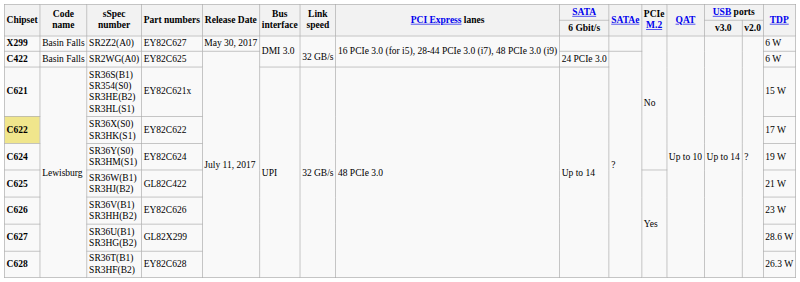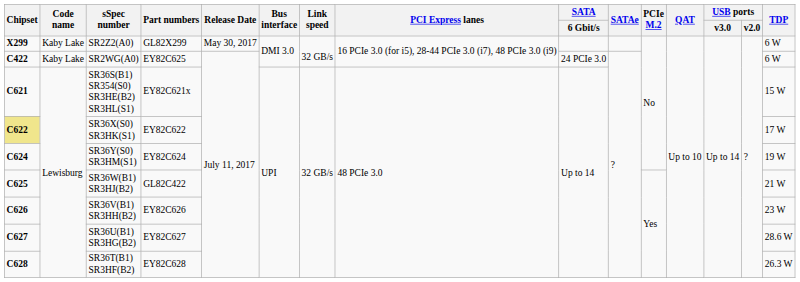SR2Z2(A0) | Code name: Basin Falls -> Kaby Lake
SR2Z2(A0) | Part numbers: EY82C627 -> GL82X299
SR2WG(A0) | Code name: Basin Falls -> Kaby Lake
SR36U(B1) SR3HG(B2) | Part numbers: GL82X299 -> EY82C627
